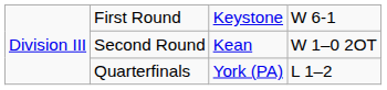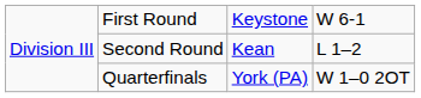Second Round | column 4: W 1–0 2OT -> L 1–2
Quarterfinals | column 4: L 1–2 -> W 1–0 2OT
